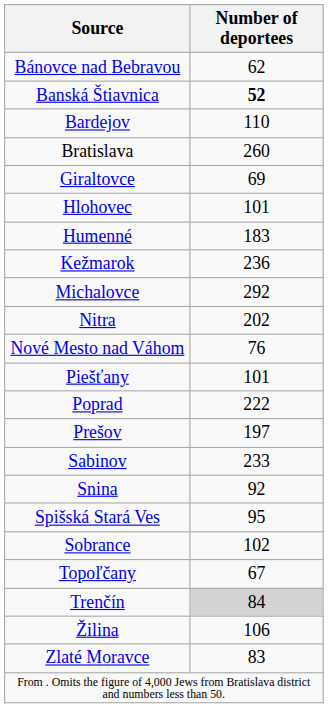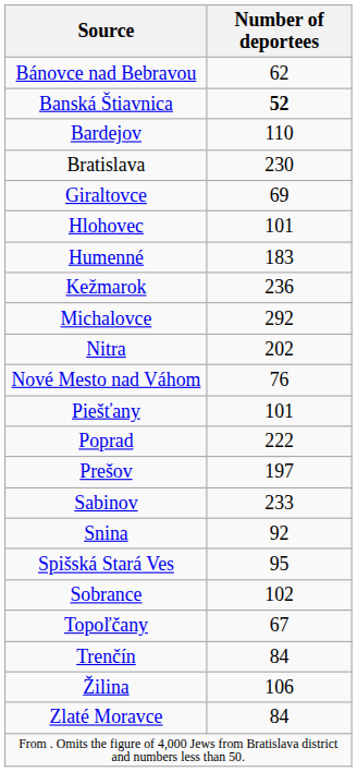Bratislava | Number of deportees: 260 -> 230
Trenčín | Number of deportees: lightgrey background -> no background
Zlaté Moravce | Number of deportees: 83 -> 84
